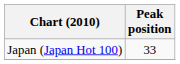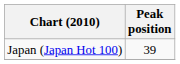Japan (Japan Hot 100) | Peak position: 33 -> 39
